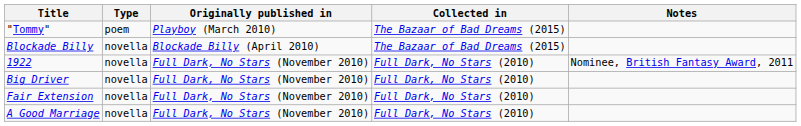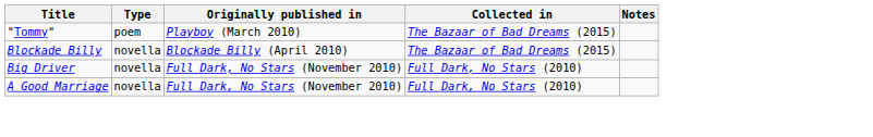- row: 1922 | novella | Full Dark, No Stars (November 2010) | Full Dark, No Stars (2010) | Nominee, British Fantasy Award, 2011
- row: Fair Extension | novella | Full Dark, No Stars (November 2010) | Full Dark, No Stars (2010)
